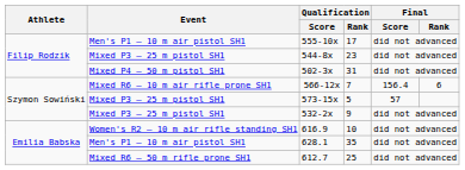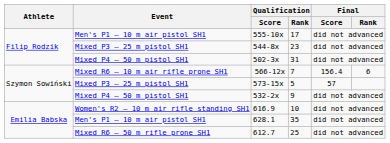532-2x | Event: Mixed P3 – 25 m pistol SH1 -> Mixed P4 – 50 m pistol SH1
